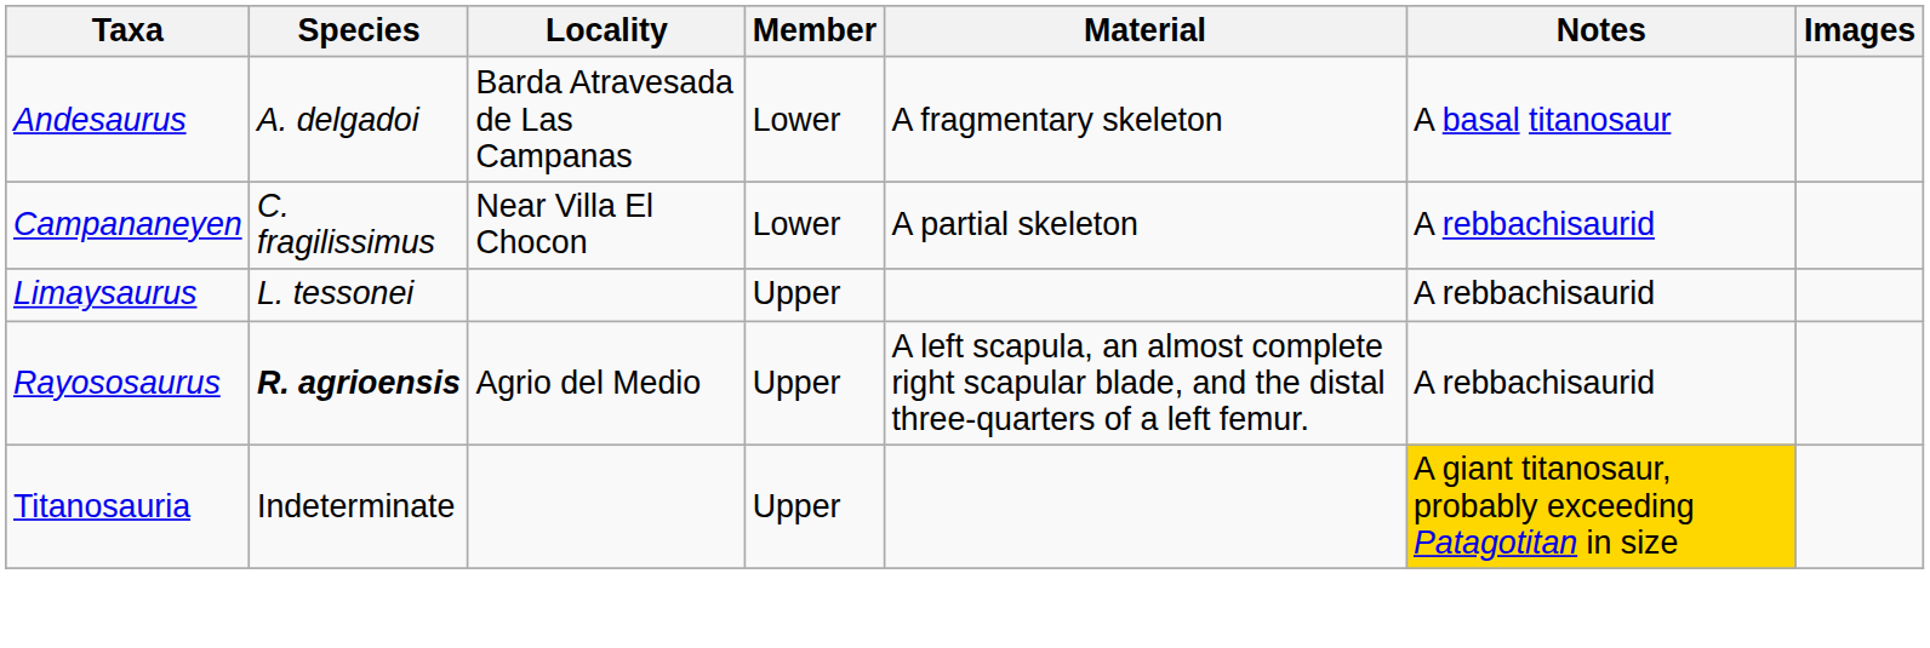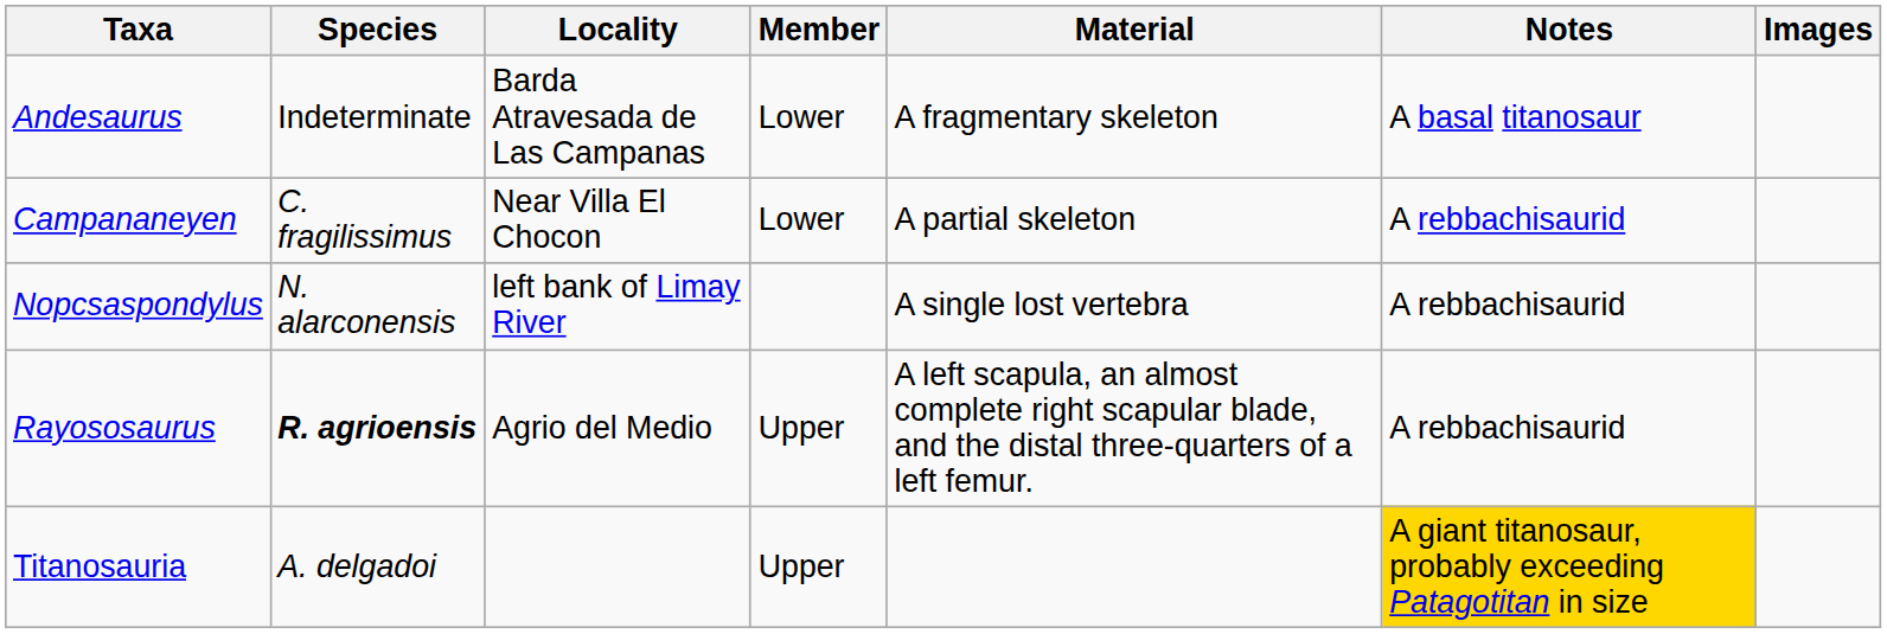Andesaurus | Species: A. delgadoi -> Indeterminate
- row: Limaysaurus | L. tessonei | Upper | A rebbachisaurid
+ row: Nopcsaspondylus | N. alarconensis | left bank of Limay River | A single lost vertebra | A rebbachisaurid
Titanosauria | Species: Indeterminate -> A. delgadoi
